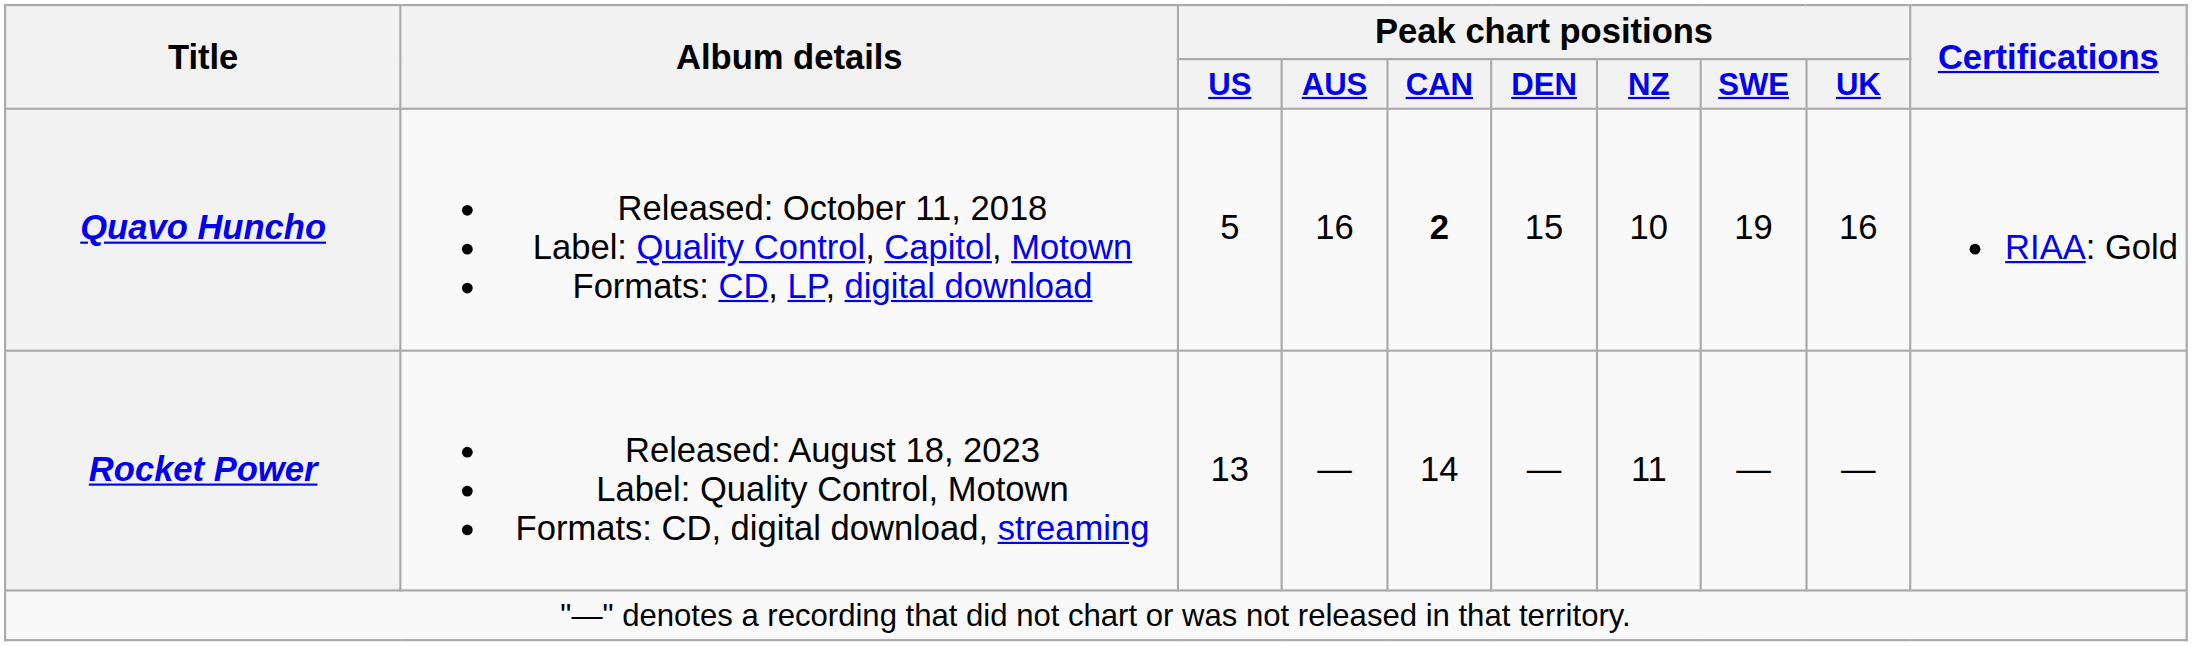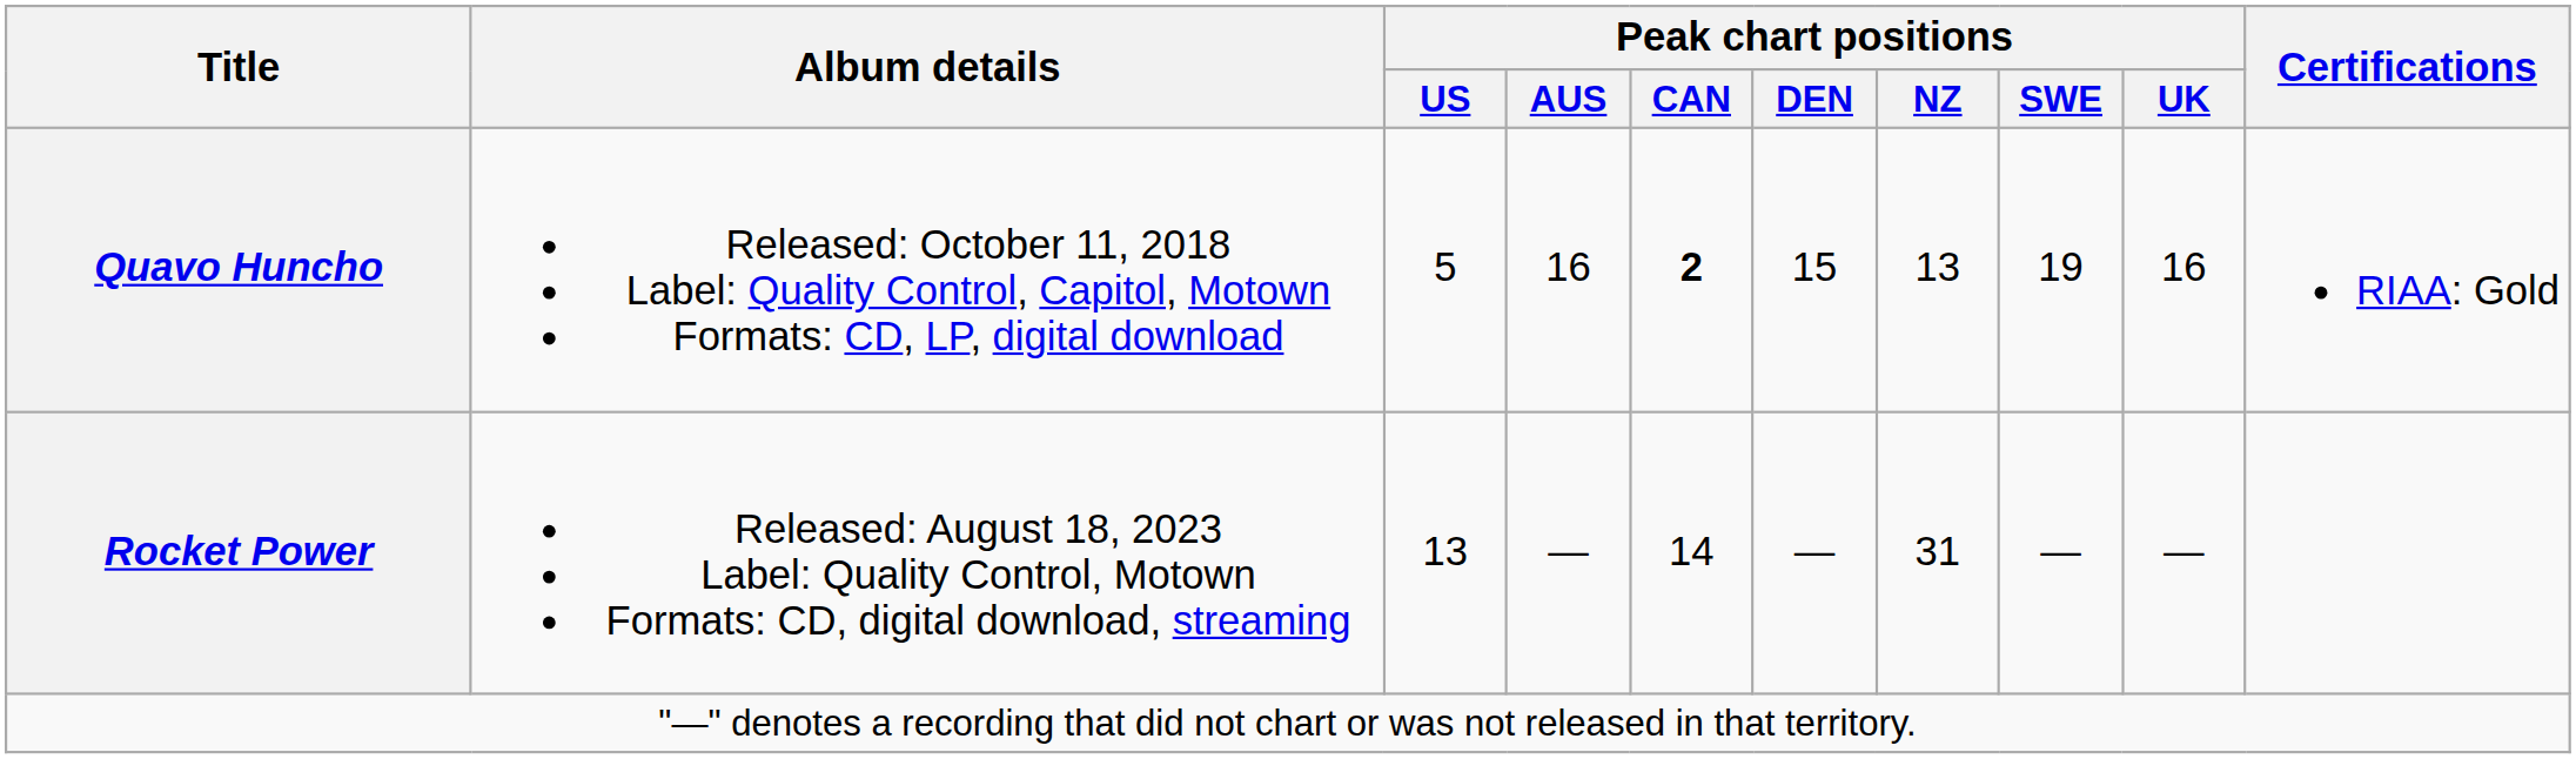Quavo Huncho | Peak chart positions / NZ: 10 -> 13
Rocket Power | Peak chart positions / NZ: 11 -> 31
